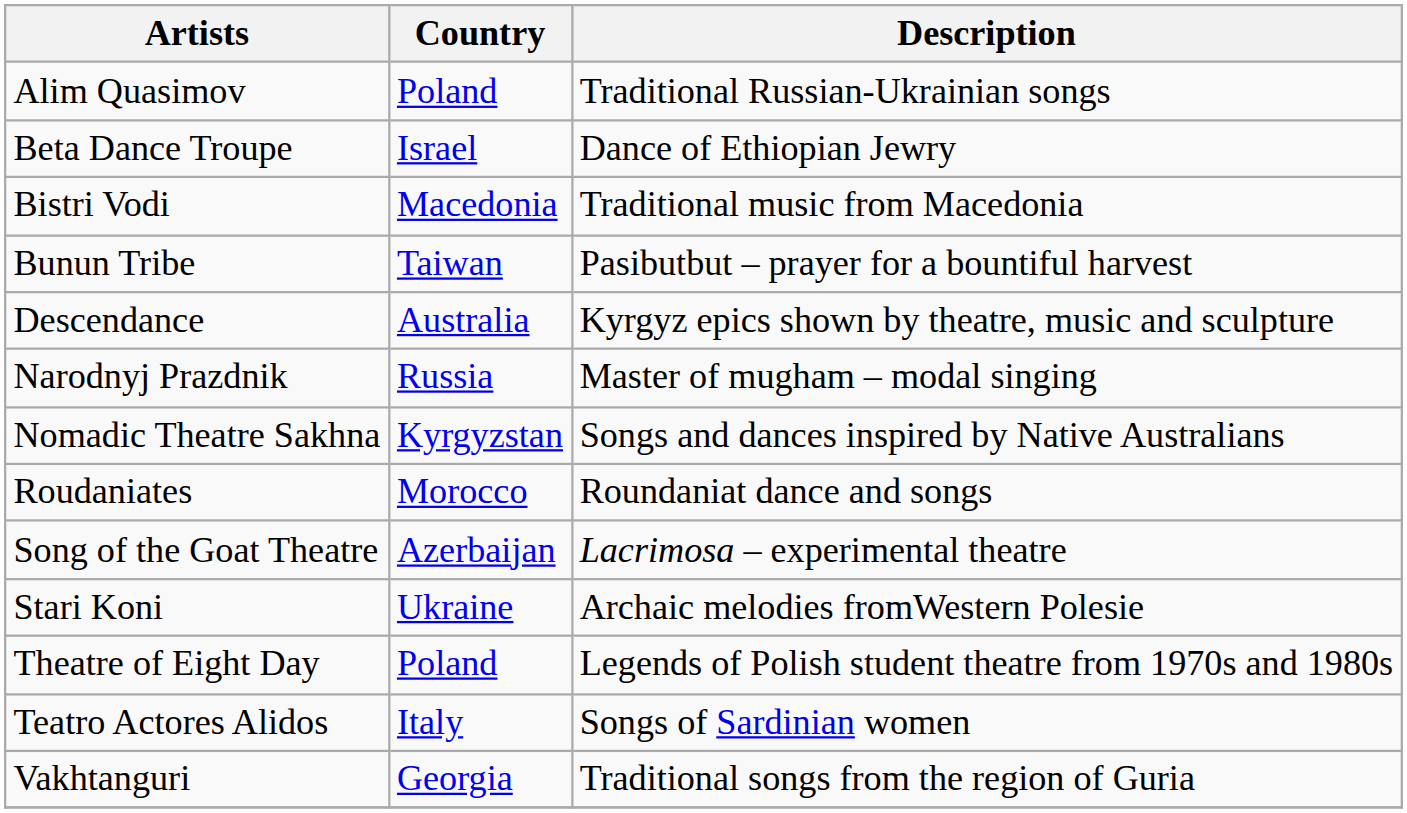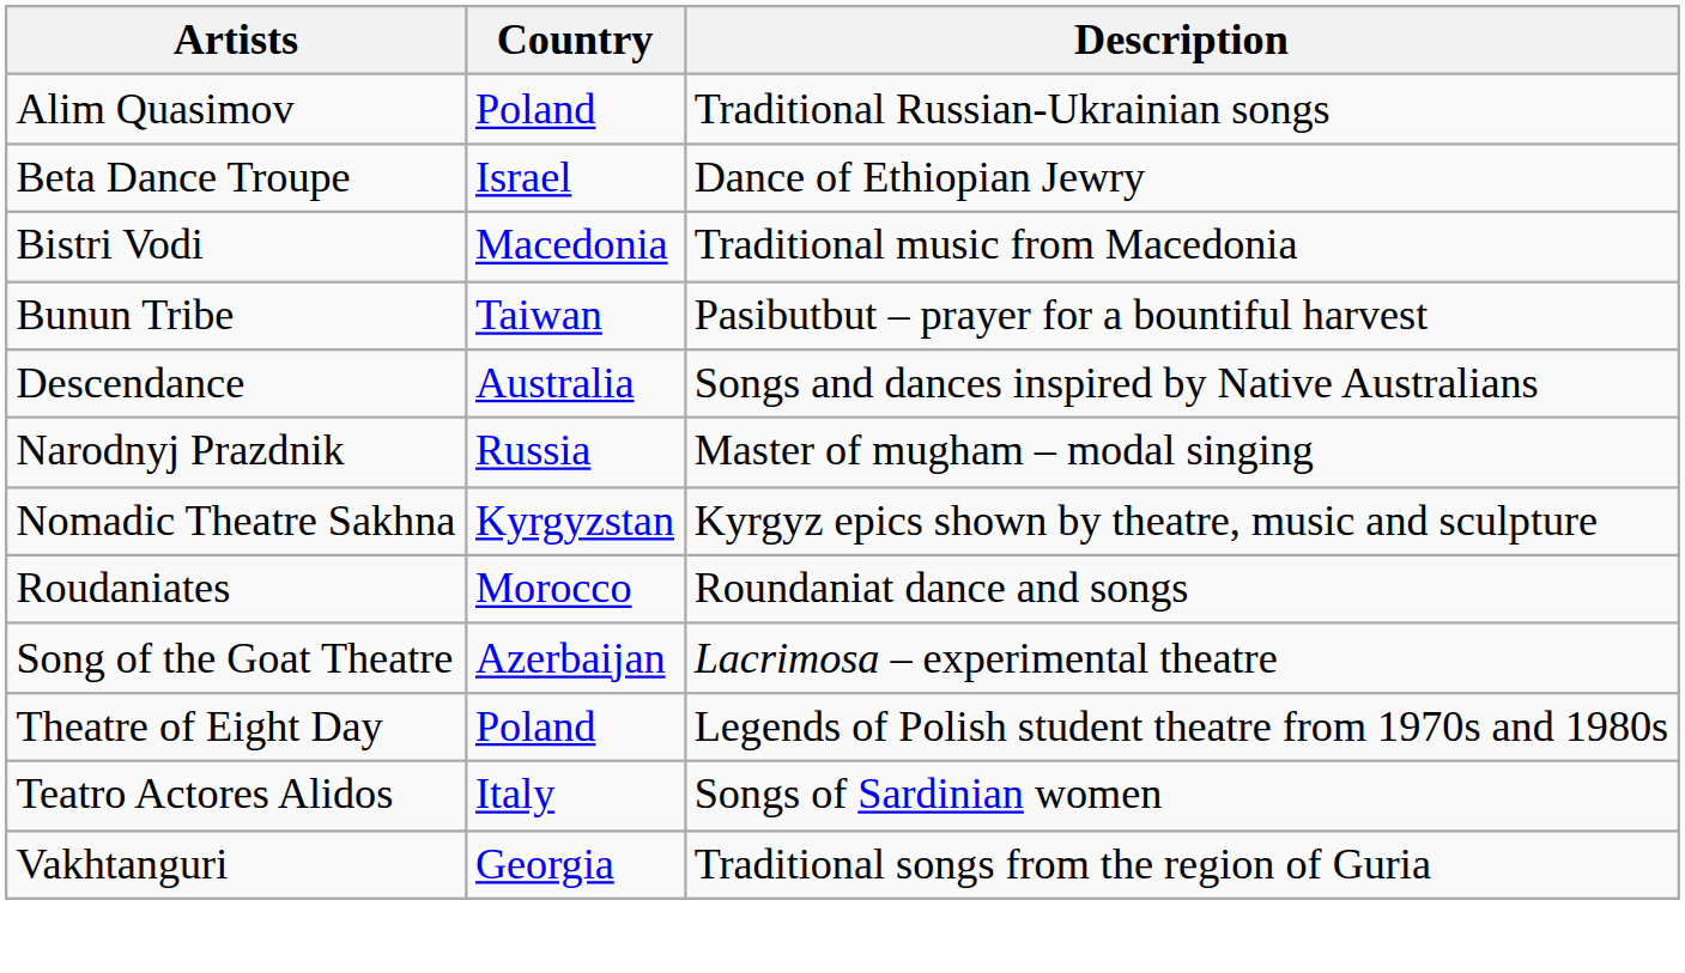Descendance | Description: Kyrgyz epics shown by theatre, music and sculpture -> Songs and dances inspired by Native Australians
Nomadic Theatre Sakhna | Description: Songs and dances inspired by Native Australians -> Kyrgyz epics shown by theatre, music and sculpture
- row: Stari Koni | Ukraine | Archaic melodies fromWestern Polesie
